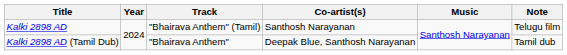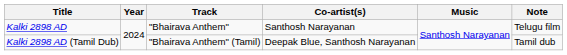Kalki 2898 AD | Track: "Bhairava Anthem" (Tamil) -> "Bhairava Anthem"
Kalki 2898 AD (Tamil Dub) | Track: "Bhairava Anthem" -> "Bhairava Anthem" (Tamil)
